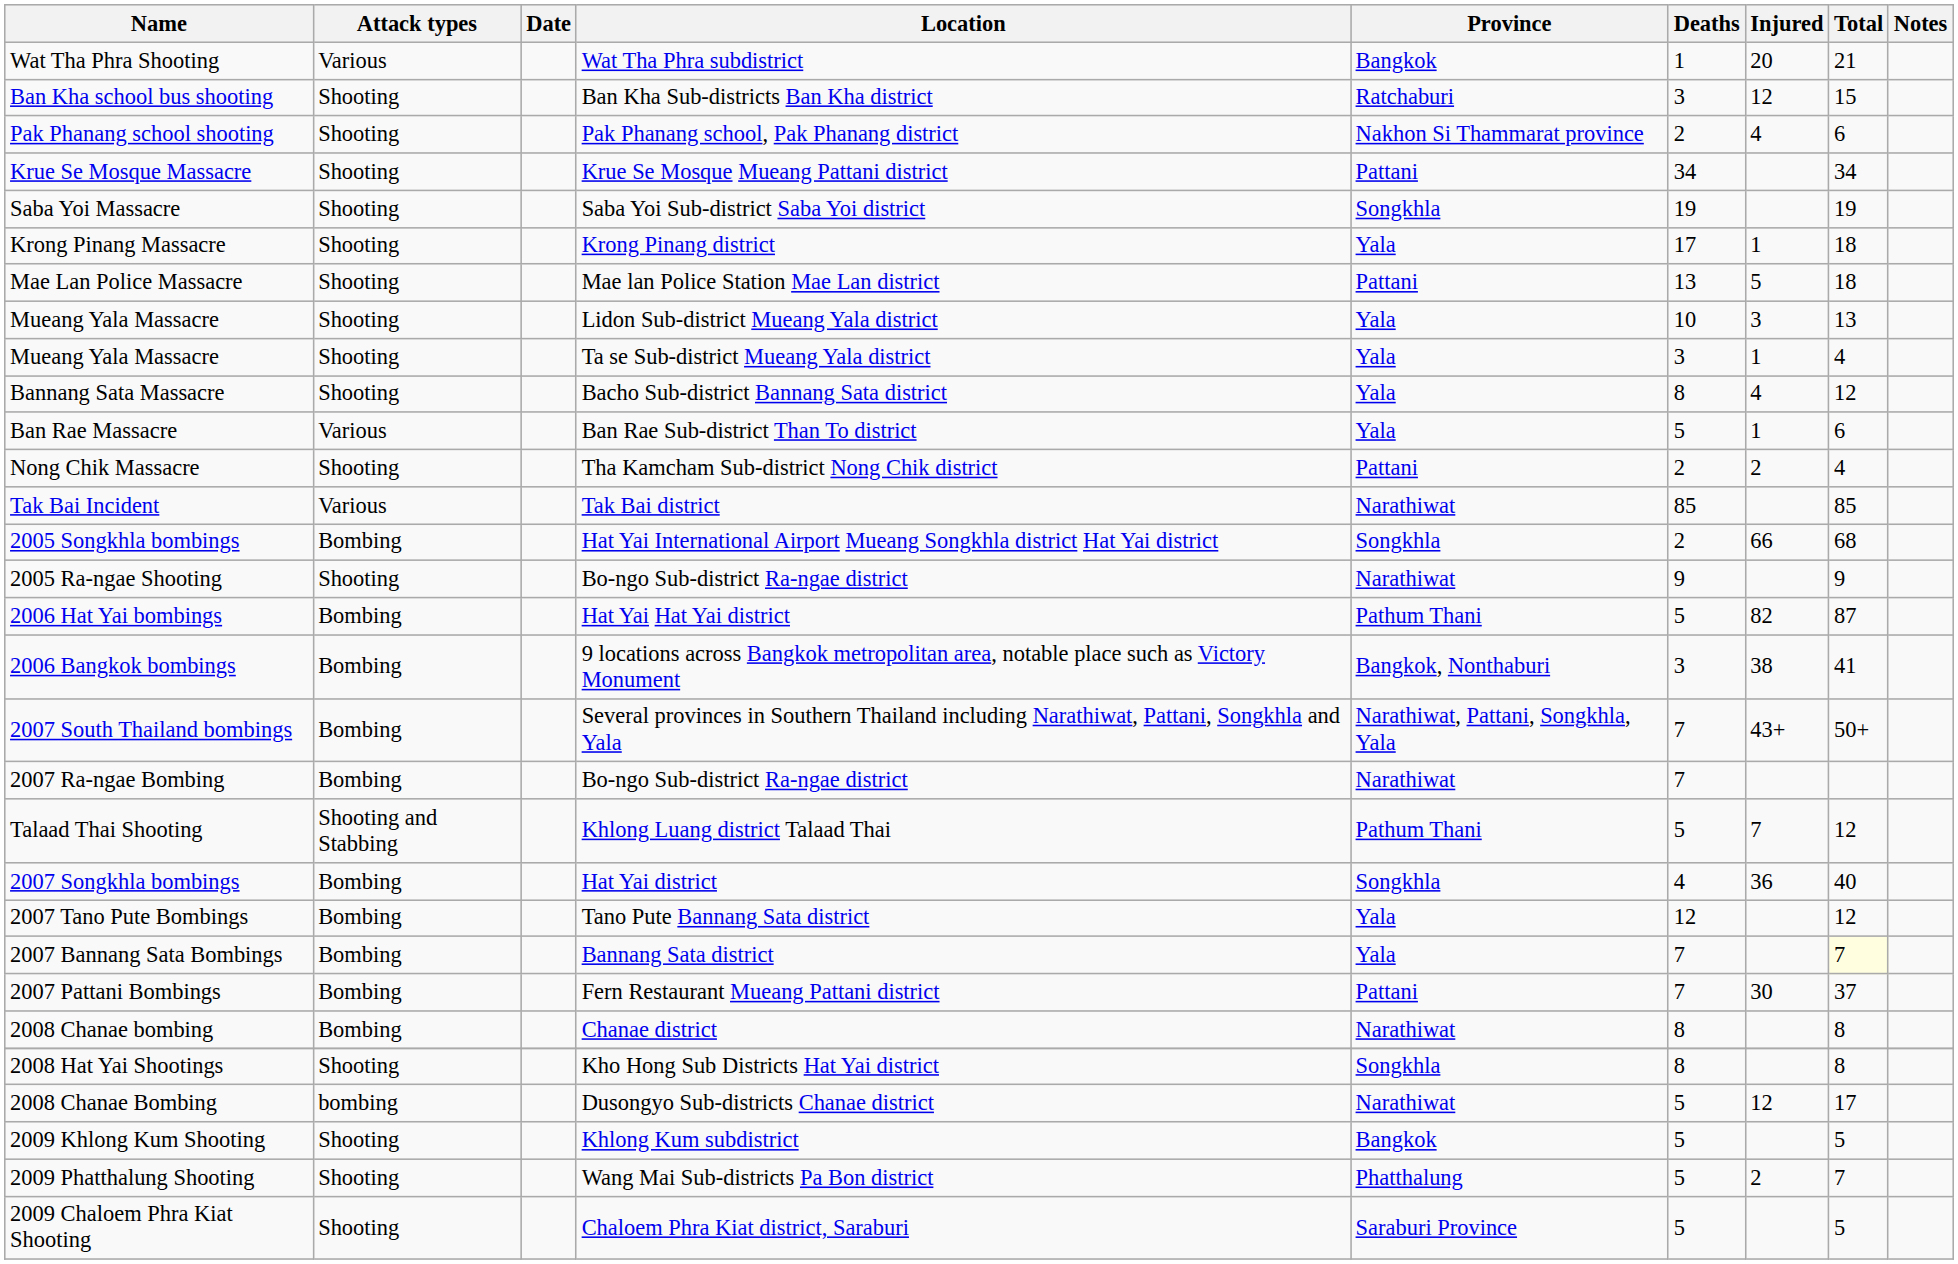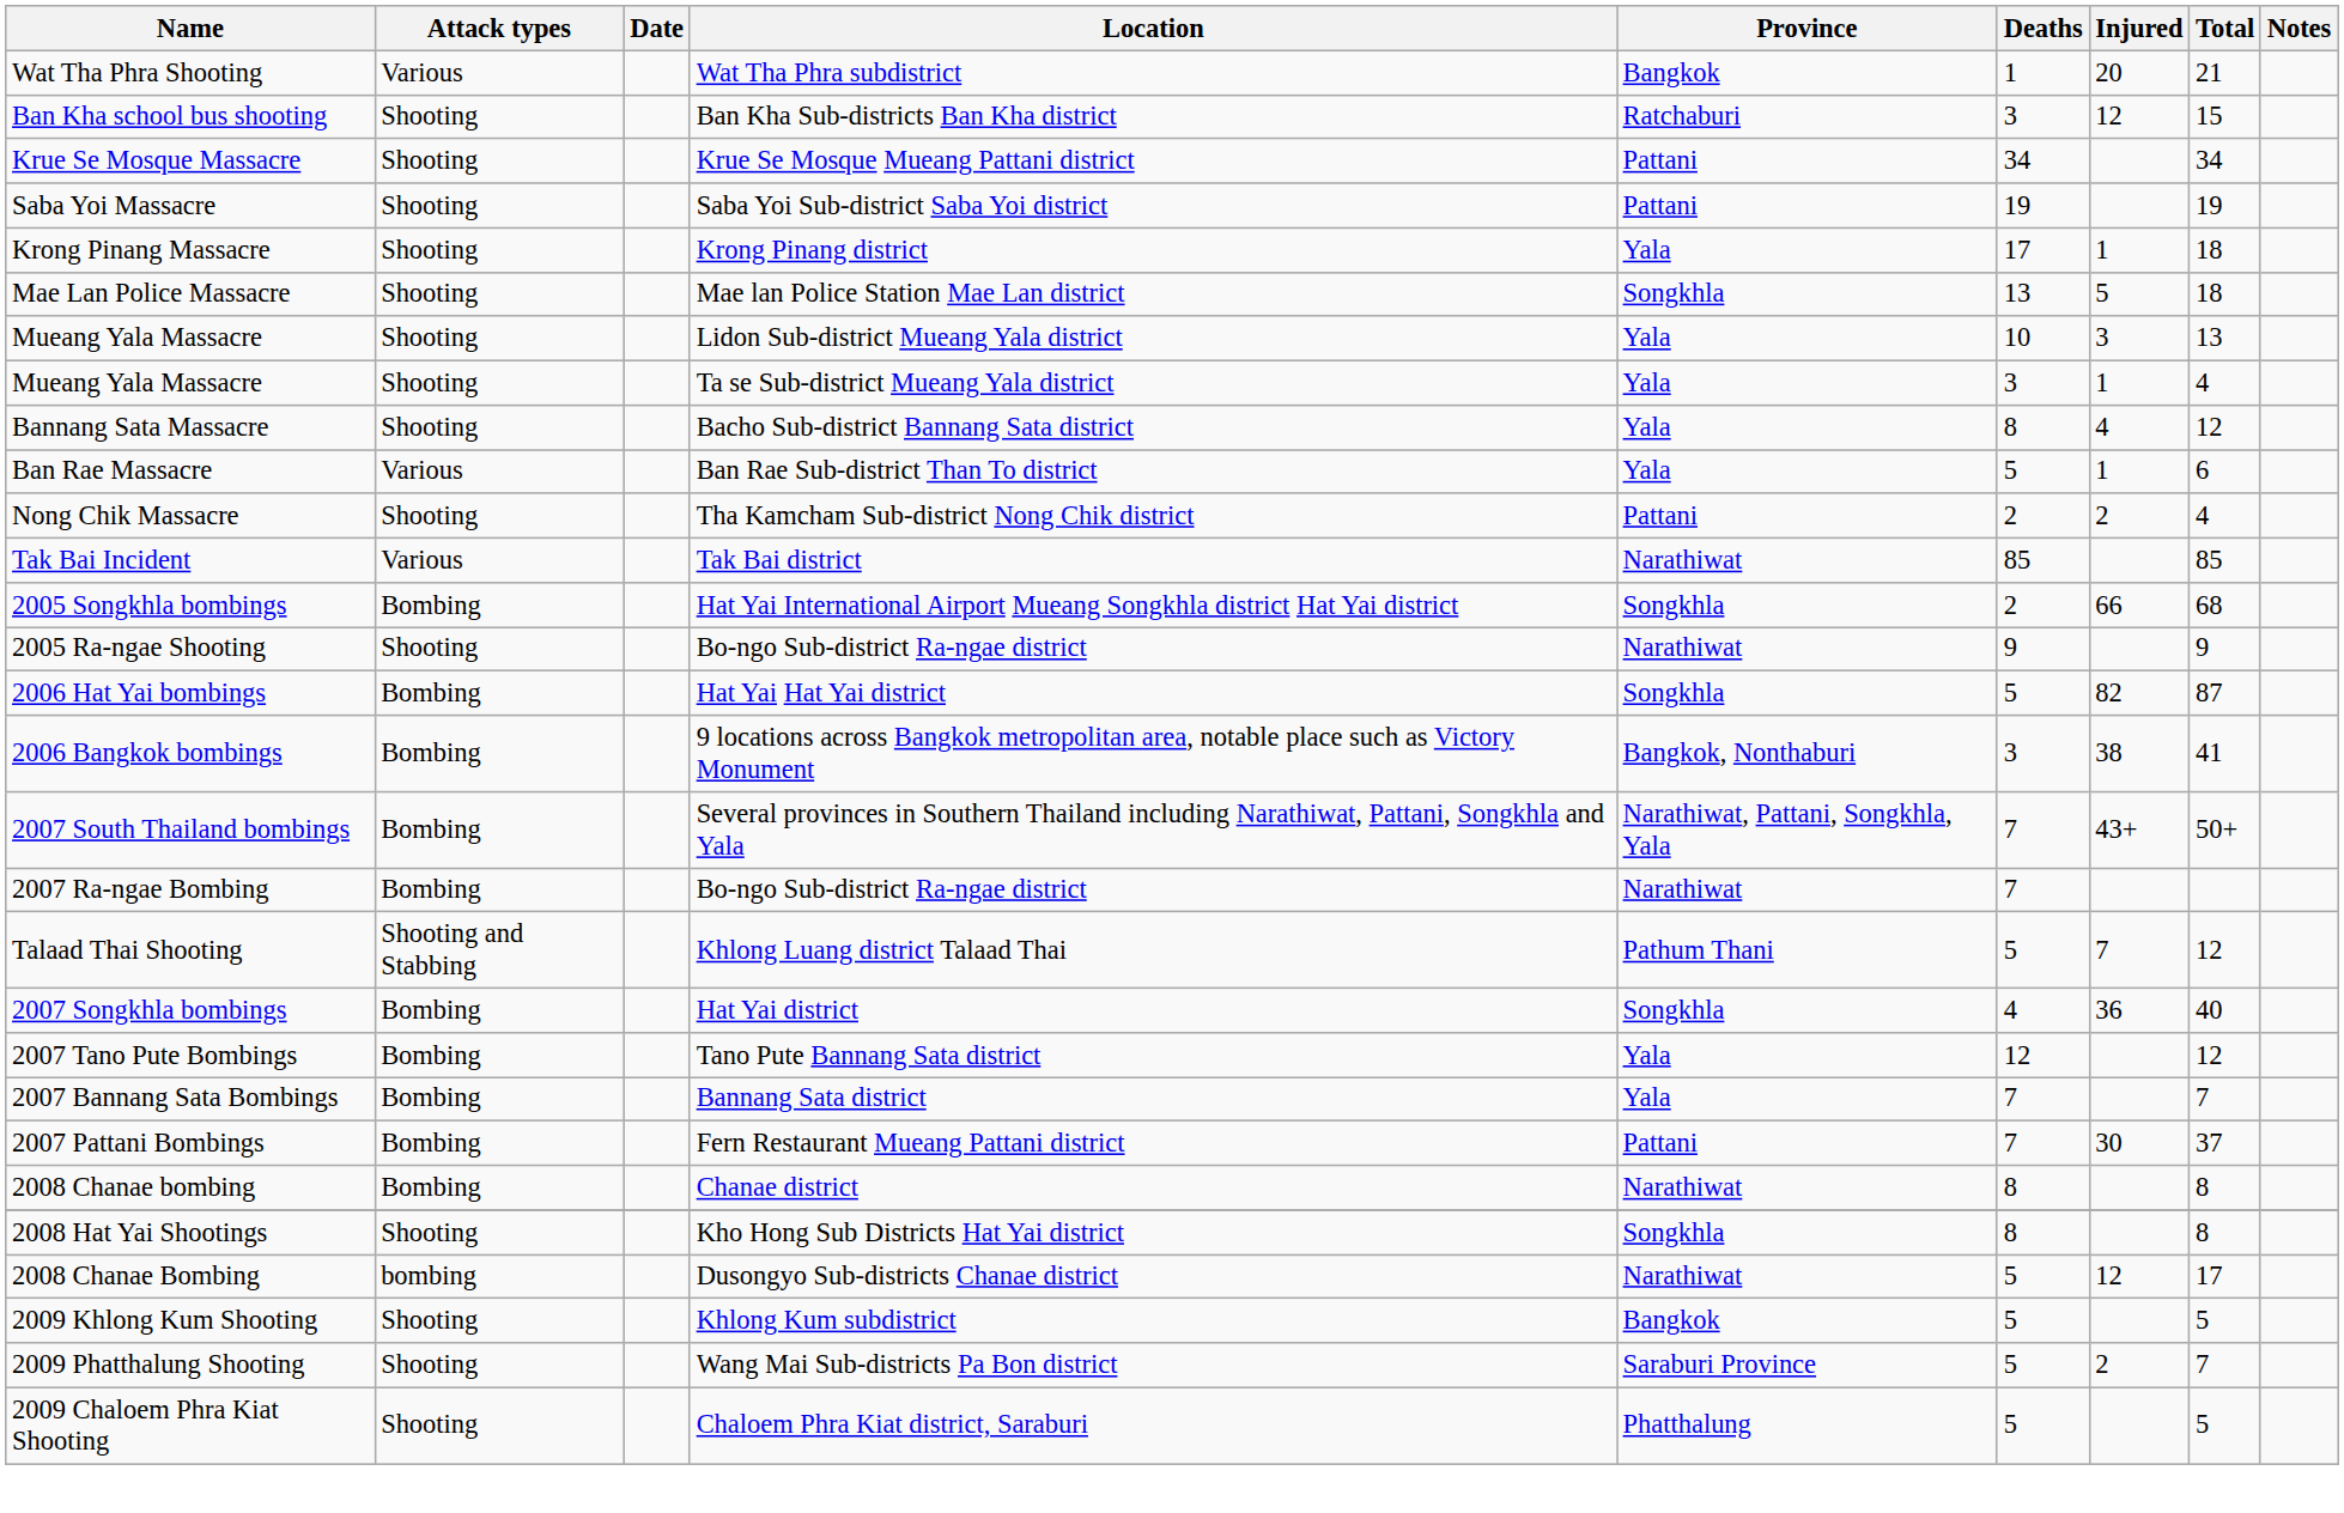- row: Pak Phanang school shooting | Shooting | Pak Phanang school, Pak Phanang district | Nakhon Si Thammarat province | 2 | 4 | 6
Saba Yoi Massacre | Province: Songkhla -> Pattani
Mae Lan Police Massacre | Province: Pattani -> Songkhla
2006 Hat Yai bombings | Province: Pathum Thani -> Songkhla
2007 Bannang Sata Bombings | Total: lightyellow background -> no background
2009 Phatthalung Shooting | Province: Phatthalung -> Saraburi Province
2009 Chaloem Phra Kiat Shooting | Province: Saraburi Province -> Phatthalung
